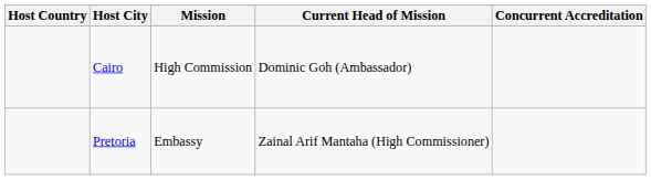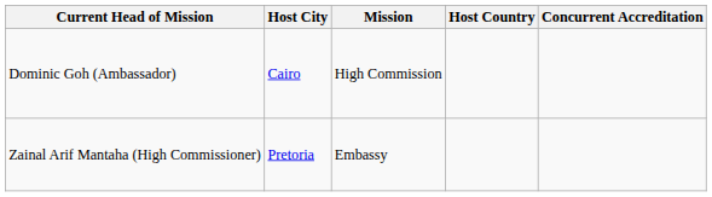columns swapped: Host Country <-> Current Head of Mission
